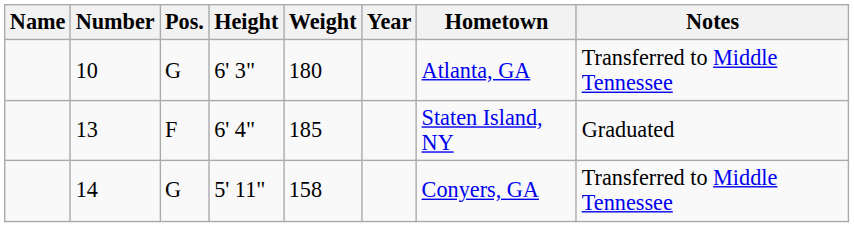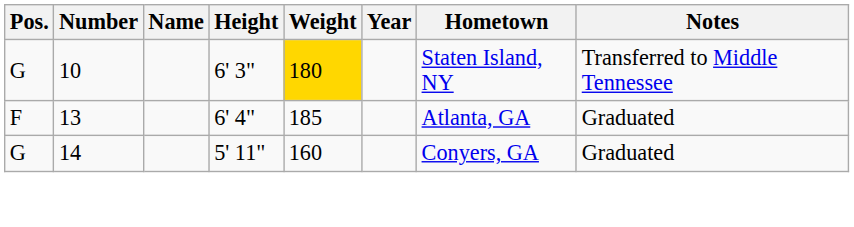columns swapped: Name <-> Pos.
10 | Weight: no background -> gold background
10 | Hometown: Atlanta, GA -> Staten Island, NY
13 | Hometown: Staten Island, NY -> Atlanta, GA
14 | Weight: 158 -> 160
14 | Notes: Transferred to Middle Tennessee -> Graduated
